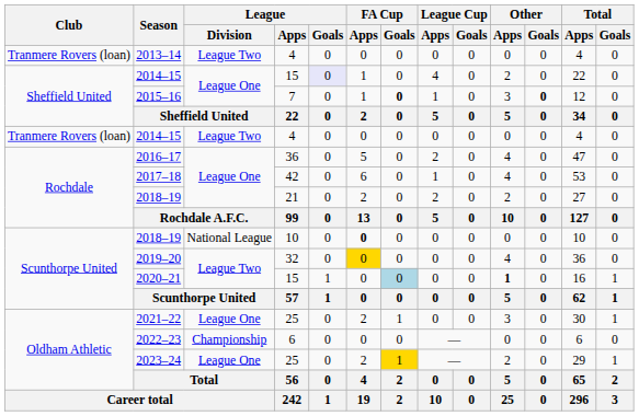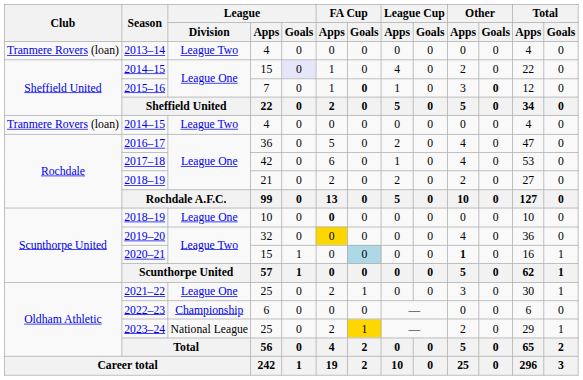2018–19 / 10 | League / Division: National League -> League One
2023–24 | League / Division: League One -> National League
